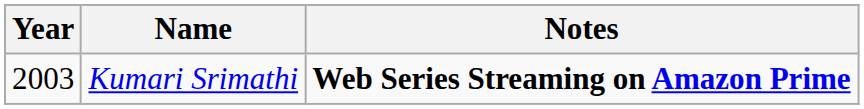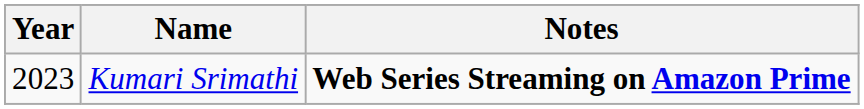Kumari Srimathi | Year: 2003 -> 2023
